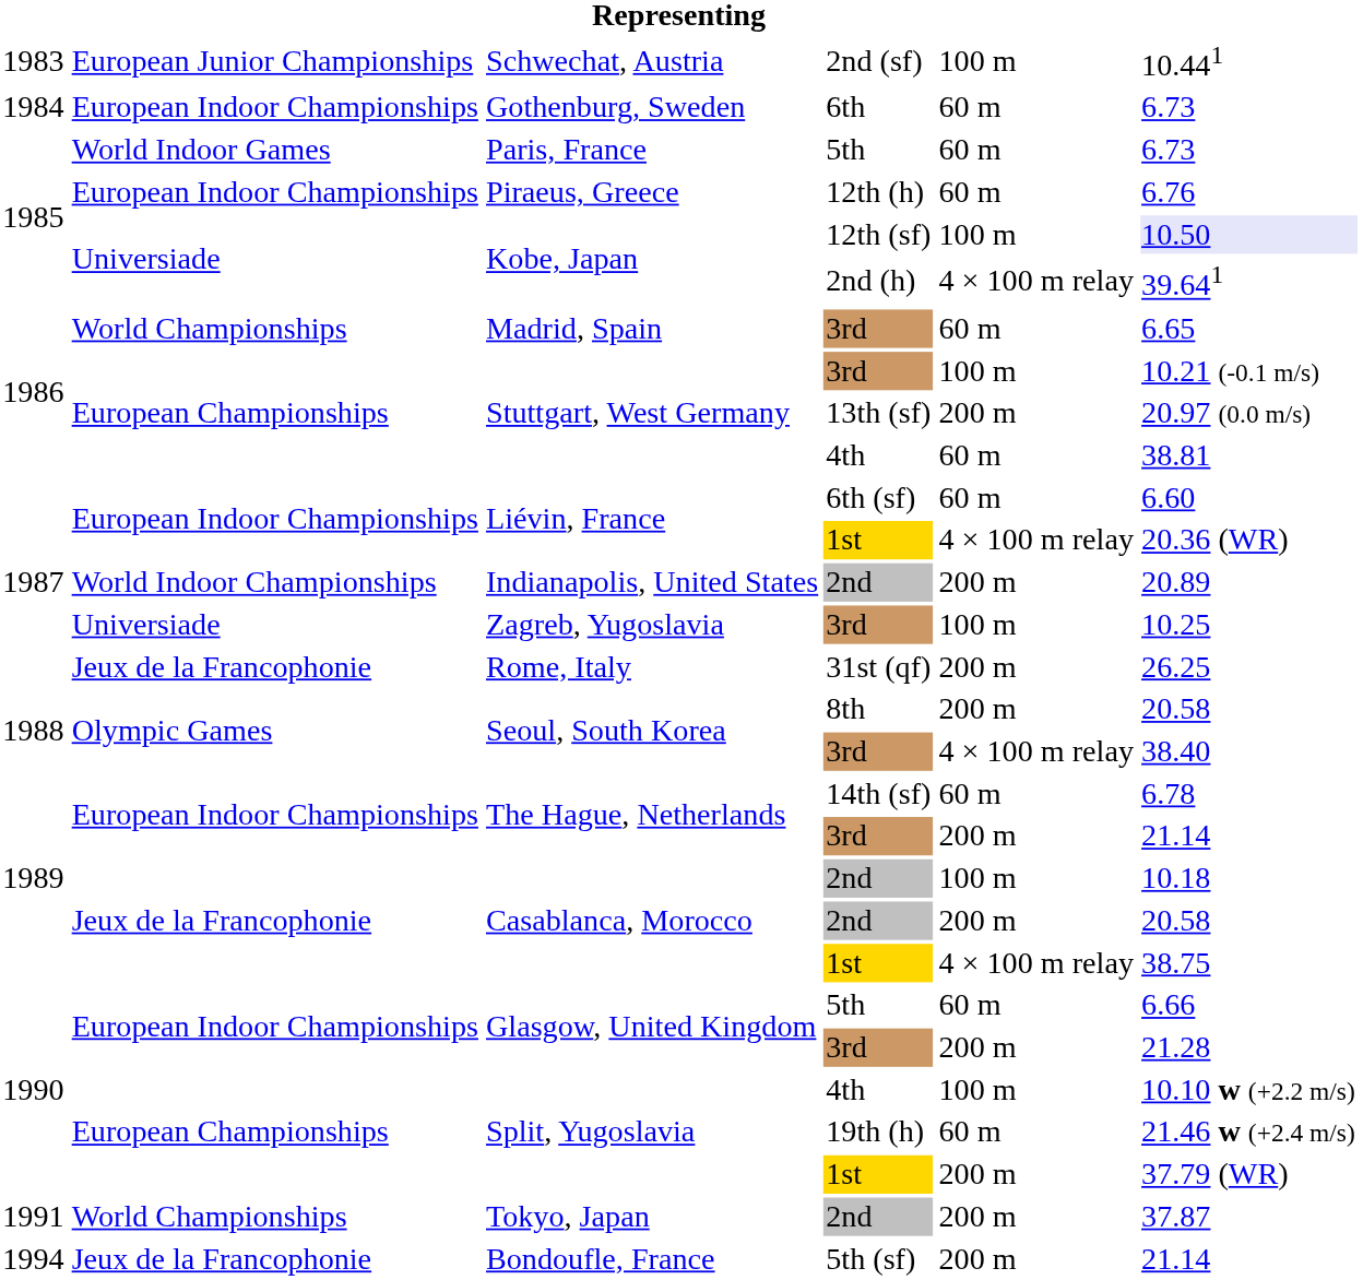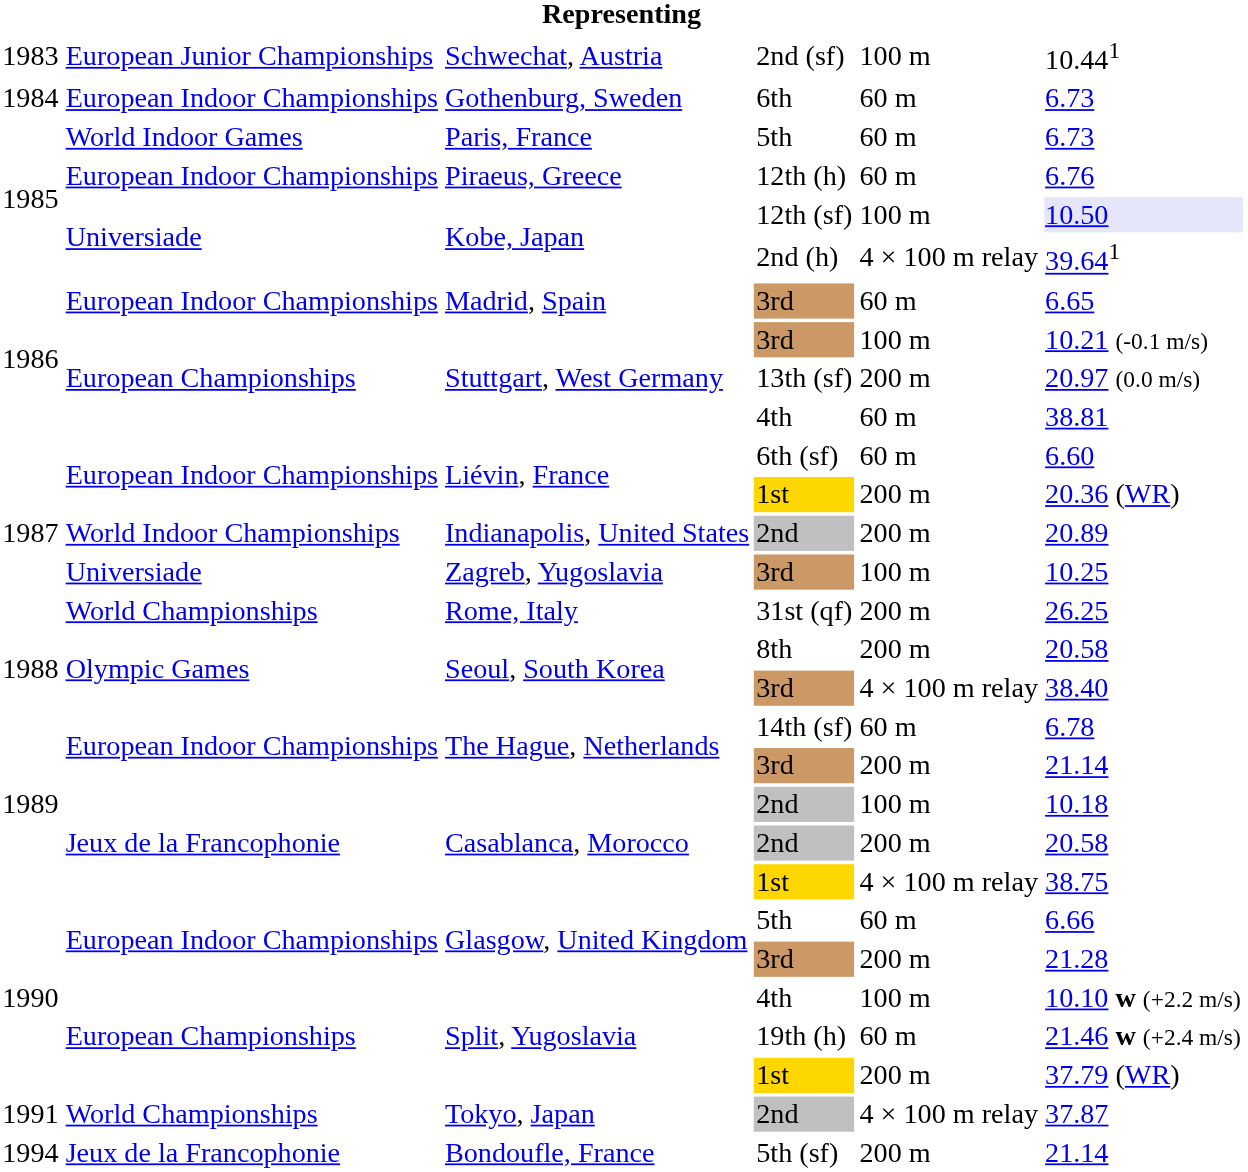Madrid, Spain | column 2: World Championships -> European Indoor Championships
Liévin, France / 1st | column 5: 4 × 100 m relay -> 200 m
Rome, Italy | column 2: Jeux de la Francophonie -> World Championships
Tokyo, Japan | column 5: 200 m -> 4 × 100 m relay
